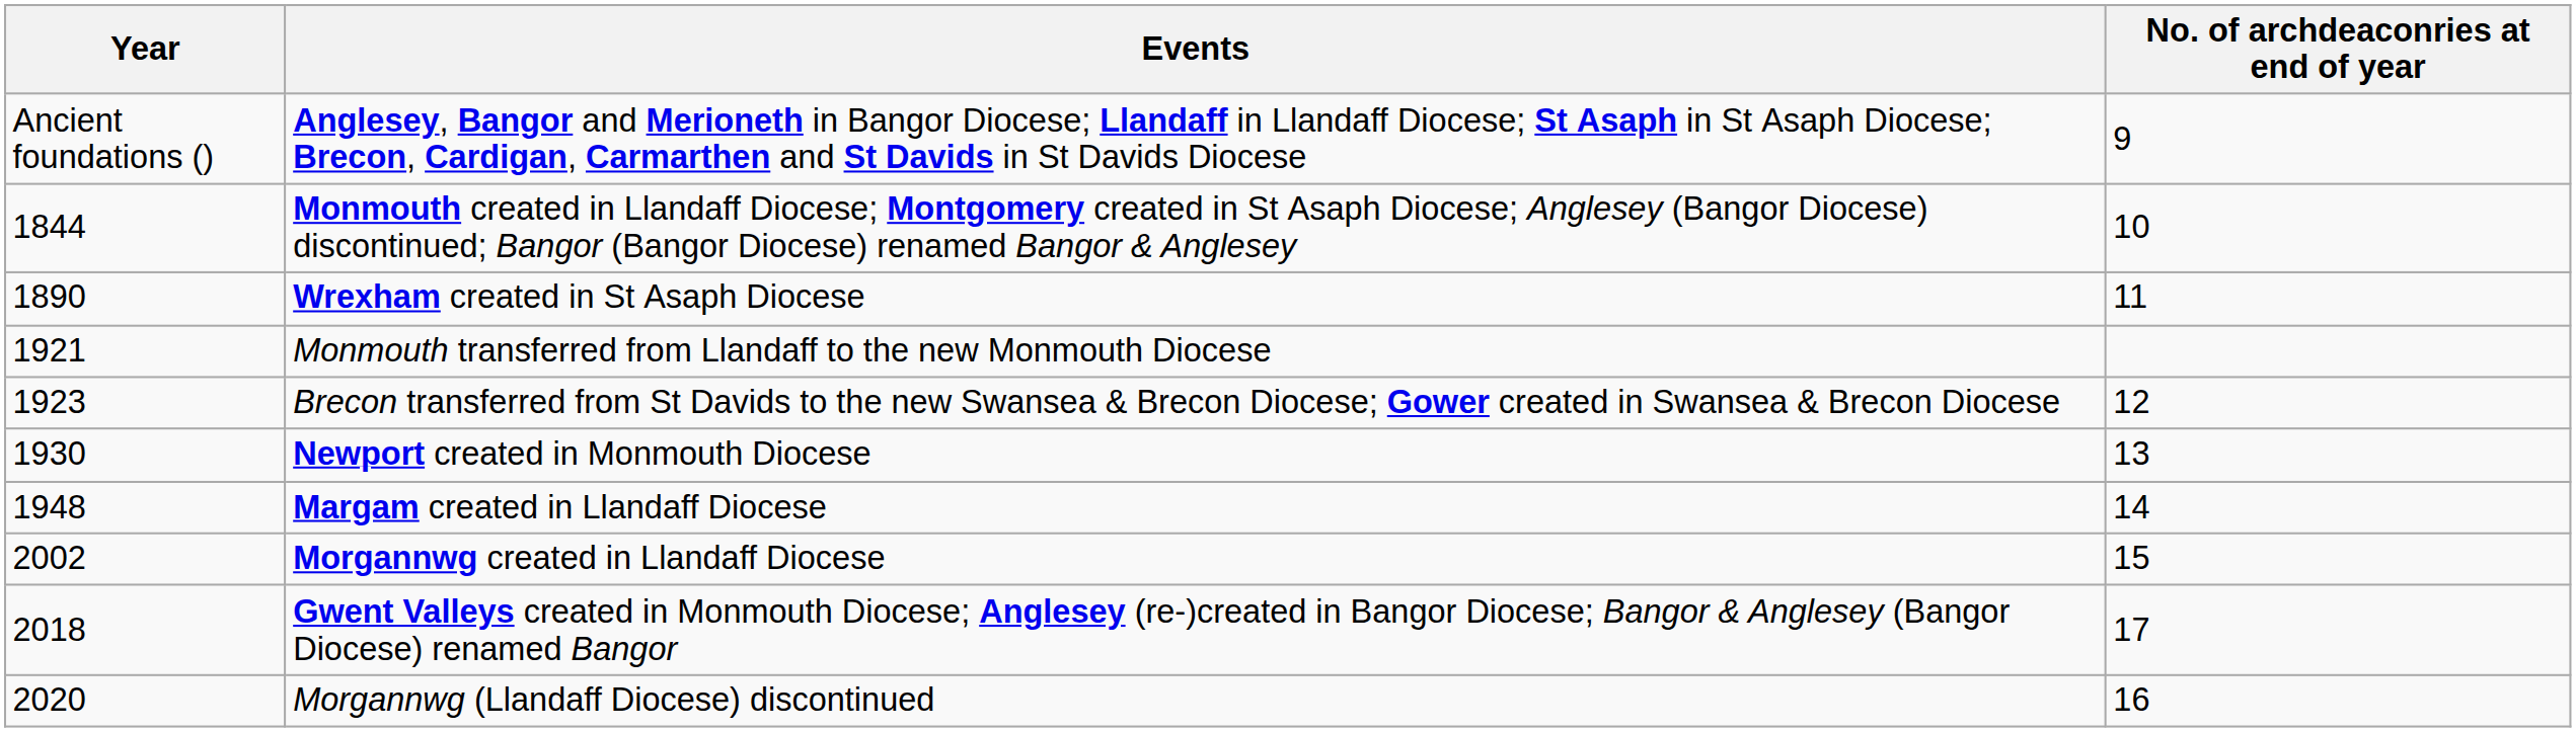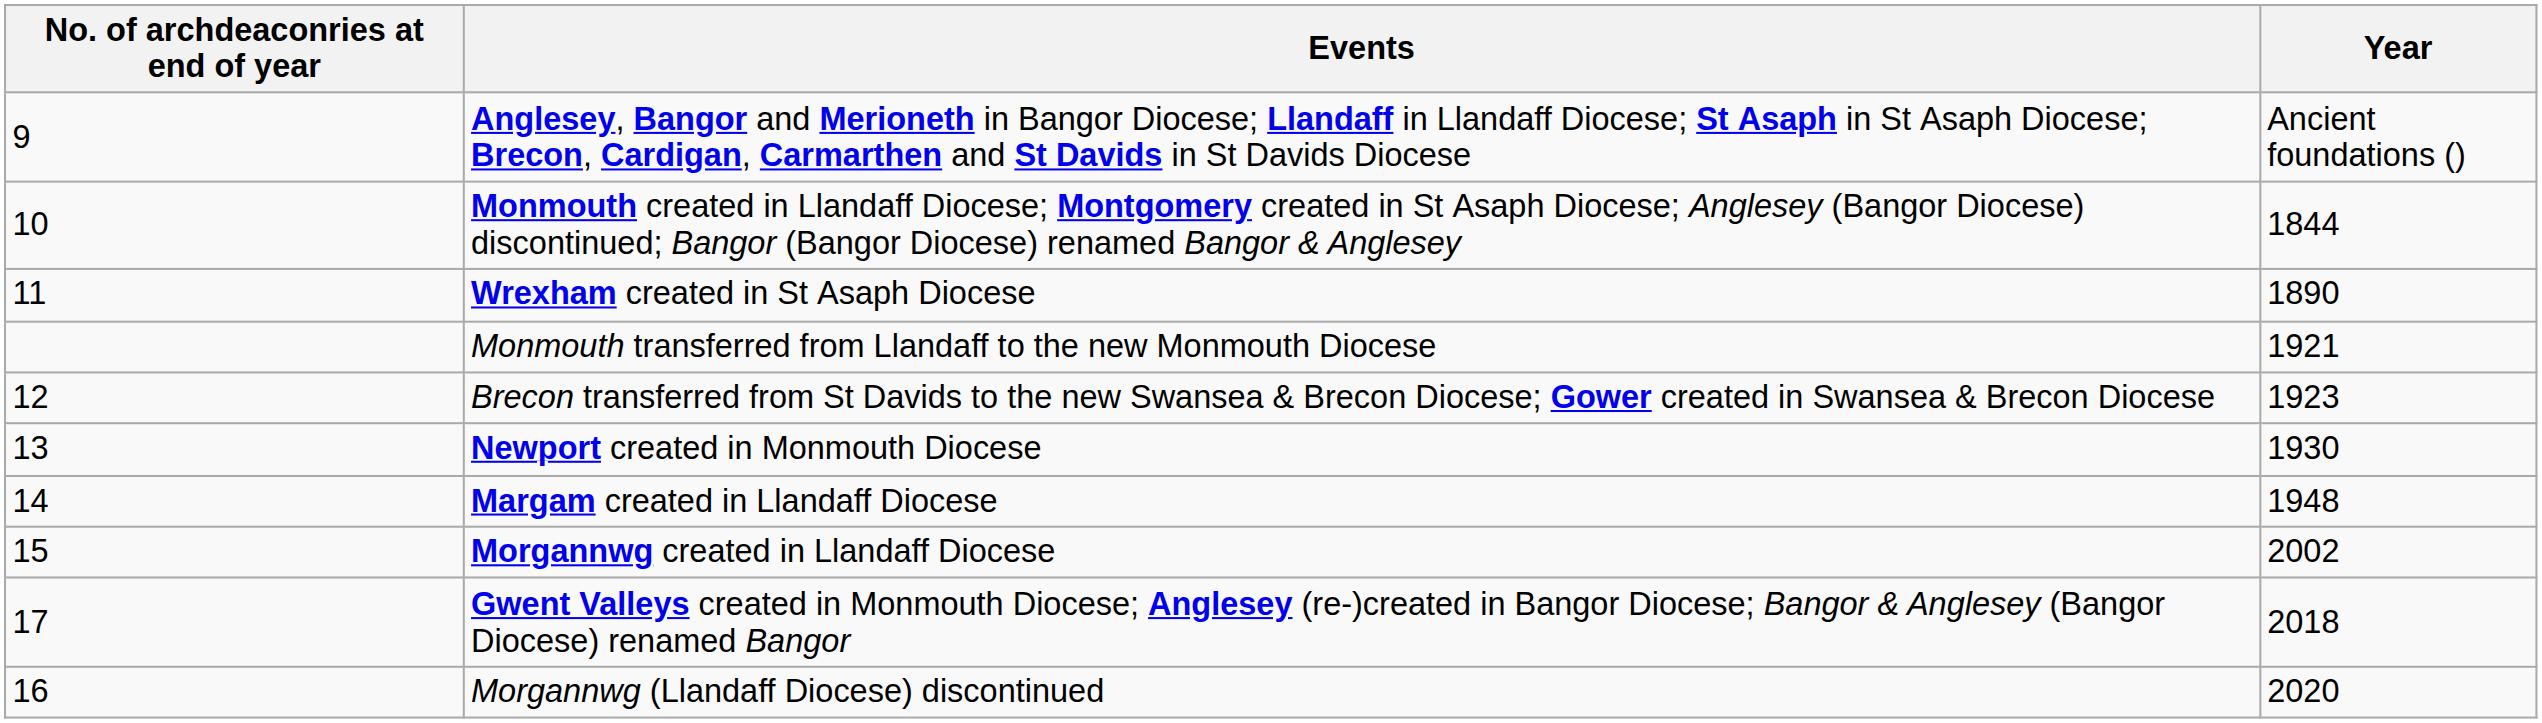columns swapped: Year <-> No. of archdeaconries at end of year
